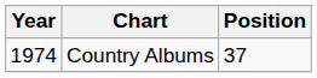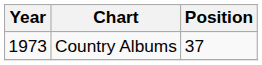Country Albums | Year: 1974 -> 1973
